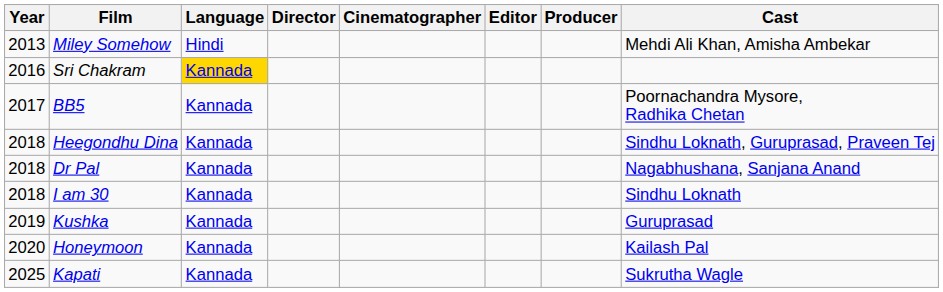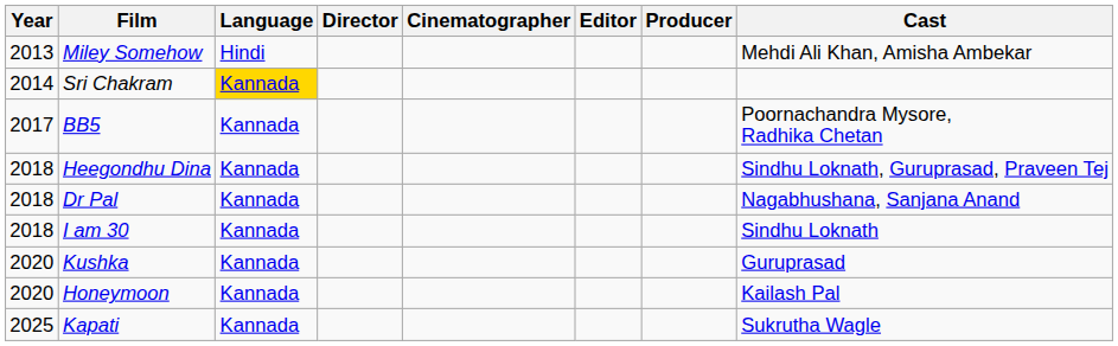Sri Chakram | Year: 2016 -> 2014
Kushka | Year: 2019 -> 2020
